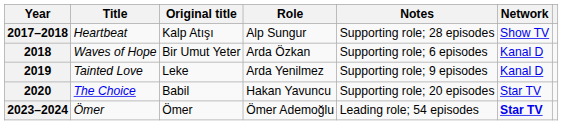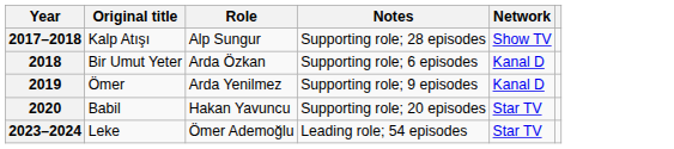- column: Title | Heartbeat | Waves of Hope | Tainted Love | The Choice | Ömer
2019 | Original title: Leke -> Ömer
2023–2024 | Original title: Ömer -> Leke
2023–2024 | Network: bold -> normal
